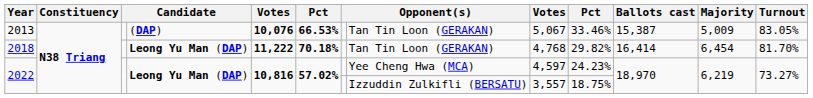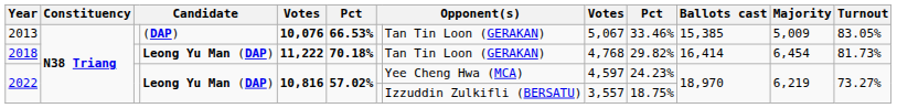2013 | Ballots cast: 15,387 -> 15,385
2018 | Turnout: 81.70% -> 81.73%
